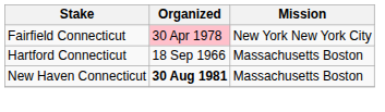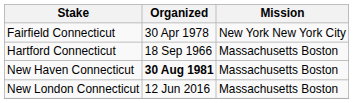Fairfield Connecticut | Organized: pink background -> no background
+ row: New London Connecticut | 12 Jun 2016 | Massachusetts Boston
